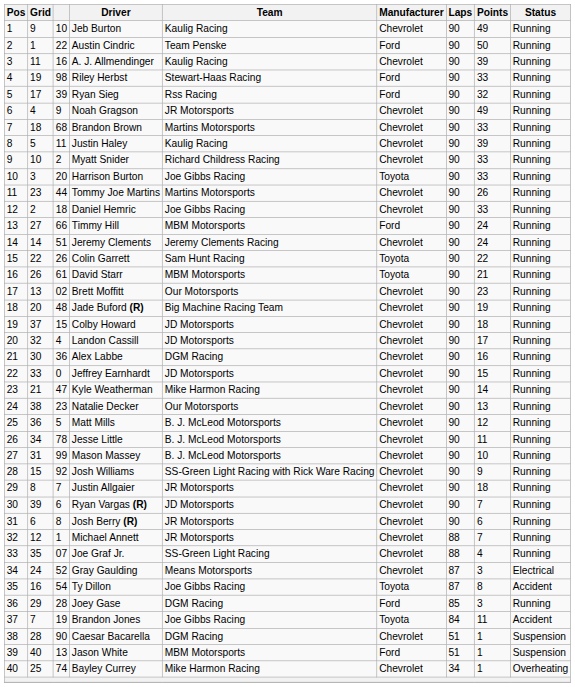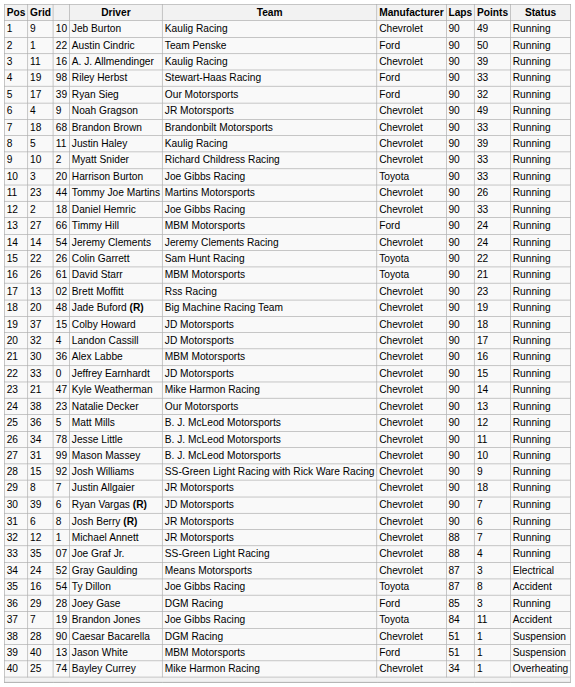Ryan Sieg | Team: Rss Racing -> Our Motorsports
Brandon Brown | Team: Martins Motorsports -> Brandonbilt Motorsports
Jeremy Clements | column 3: 51 -> 54
Brett Moffitt | Team: Our Motorsports -> Rss Racing
Alex Labbe | Team: DGM Racing -> MBM Motorsports
